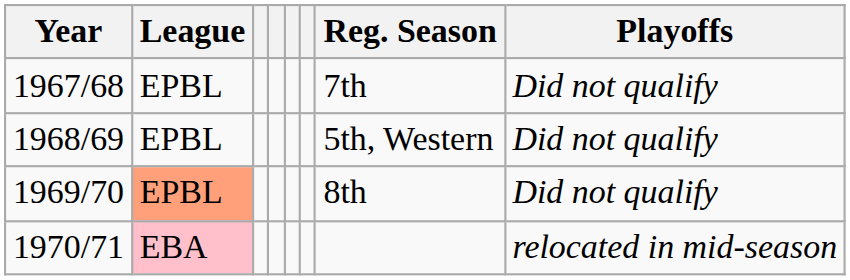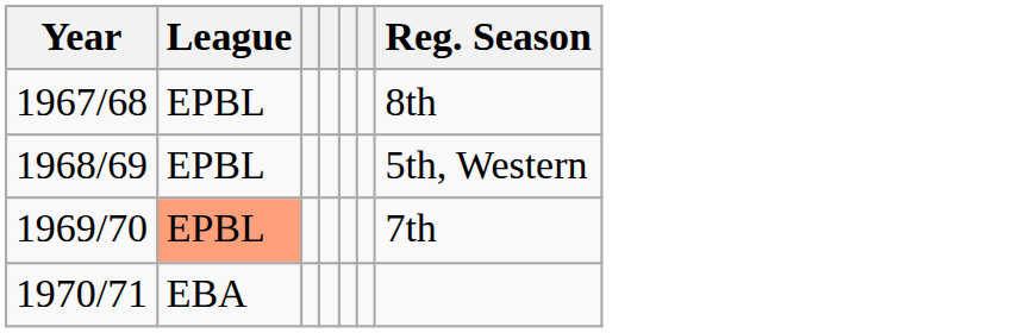- column: Playoffs | Did not qualify | Did not qualify | Did not qualify | relocated in mid-season
1967/68 | Reg. Season: 7th -> 8th
1969/70 | Reg. Season: 8th -> 7th
1970/71 | League: pink background -> no background
